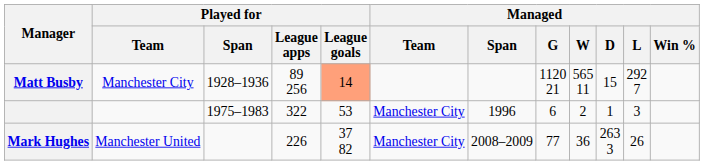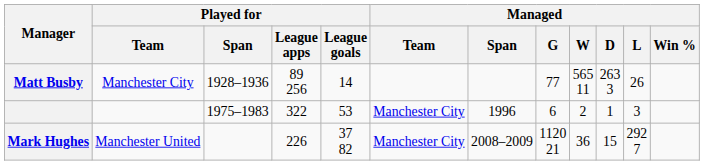Matt Busby | Played for / League goals: lightsalmon background -> no background
Matt Busby | Managed / G: 1120 21 -> 77
Matt Busby | Managed / D: 15 -> 263 3
Matt Busby | Managed / L: 292 7 -> 26
Mark Hughes | Managed / G: 77 -> 1120 21
Mark Hughes | Managed / D: 263 3 -> 15
Mark Hughes | Managed / L: 26 -> 292 7
